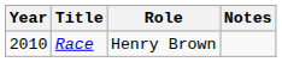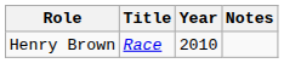columns swapped: Year <-> Role
